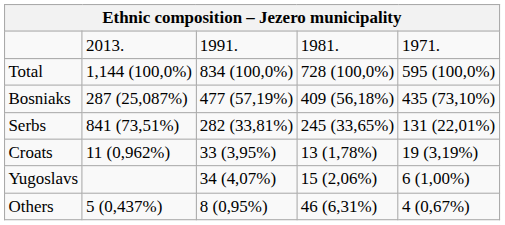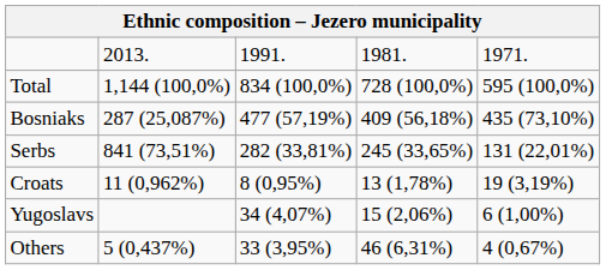Croats | column 3: 33 (3,95%) -> 8 (0,95%)
Others | column 3: 8 (0,95%) -> 33 (3,95%)
